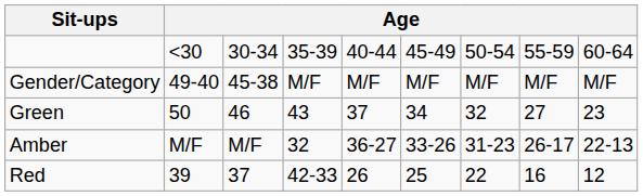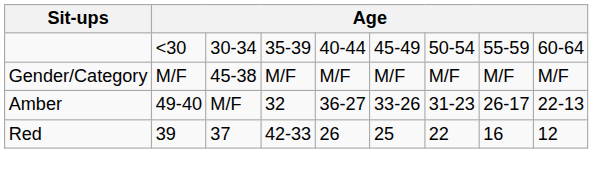Gender/Category | column 2: 49-40 -> M/F
- row: Green | 50 | 46 | 43 | 37 | 34 | 32 | 27 | 23
Amber | column 2: M/F -> 49-40
